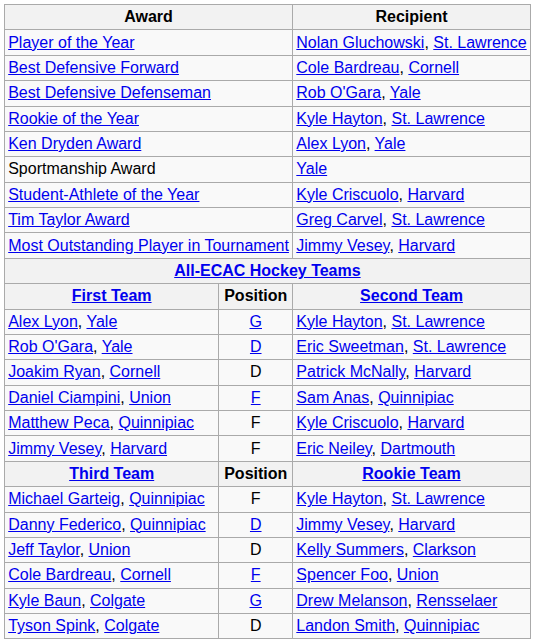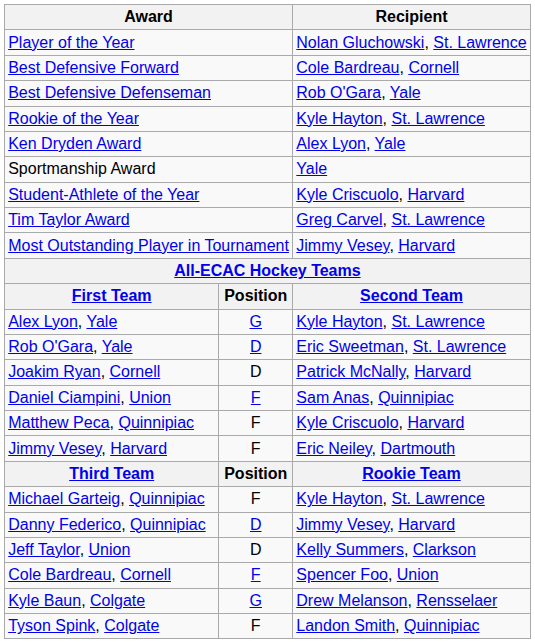Tyson Spink, Colgate | column 2: D -> F
